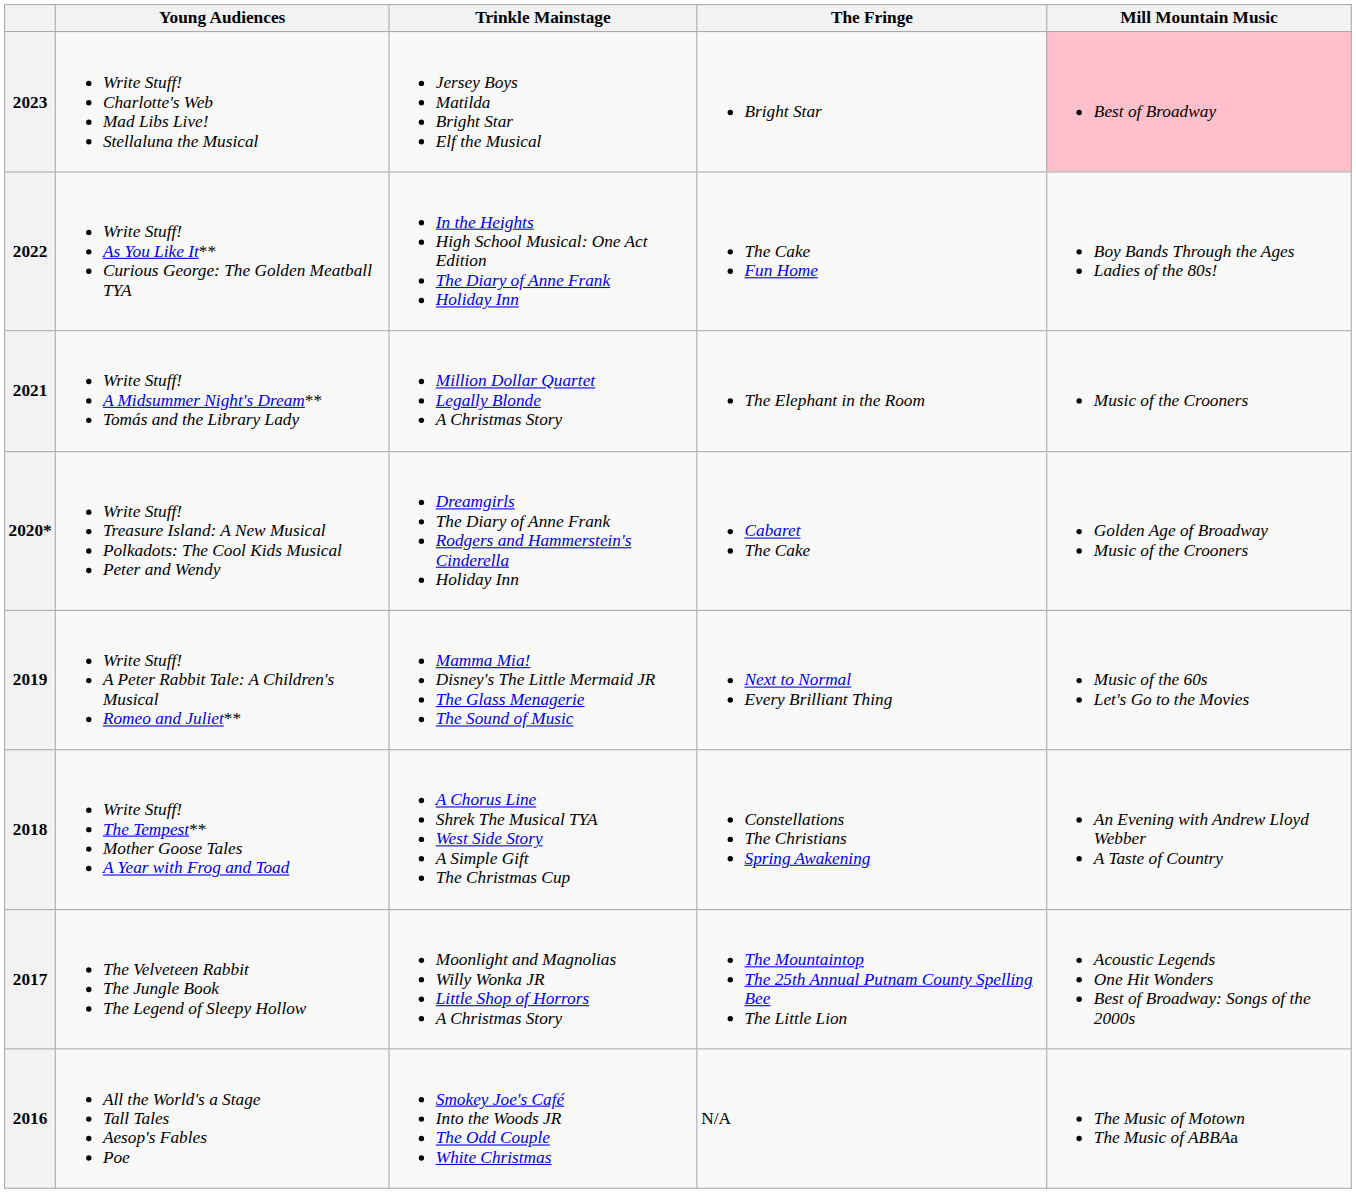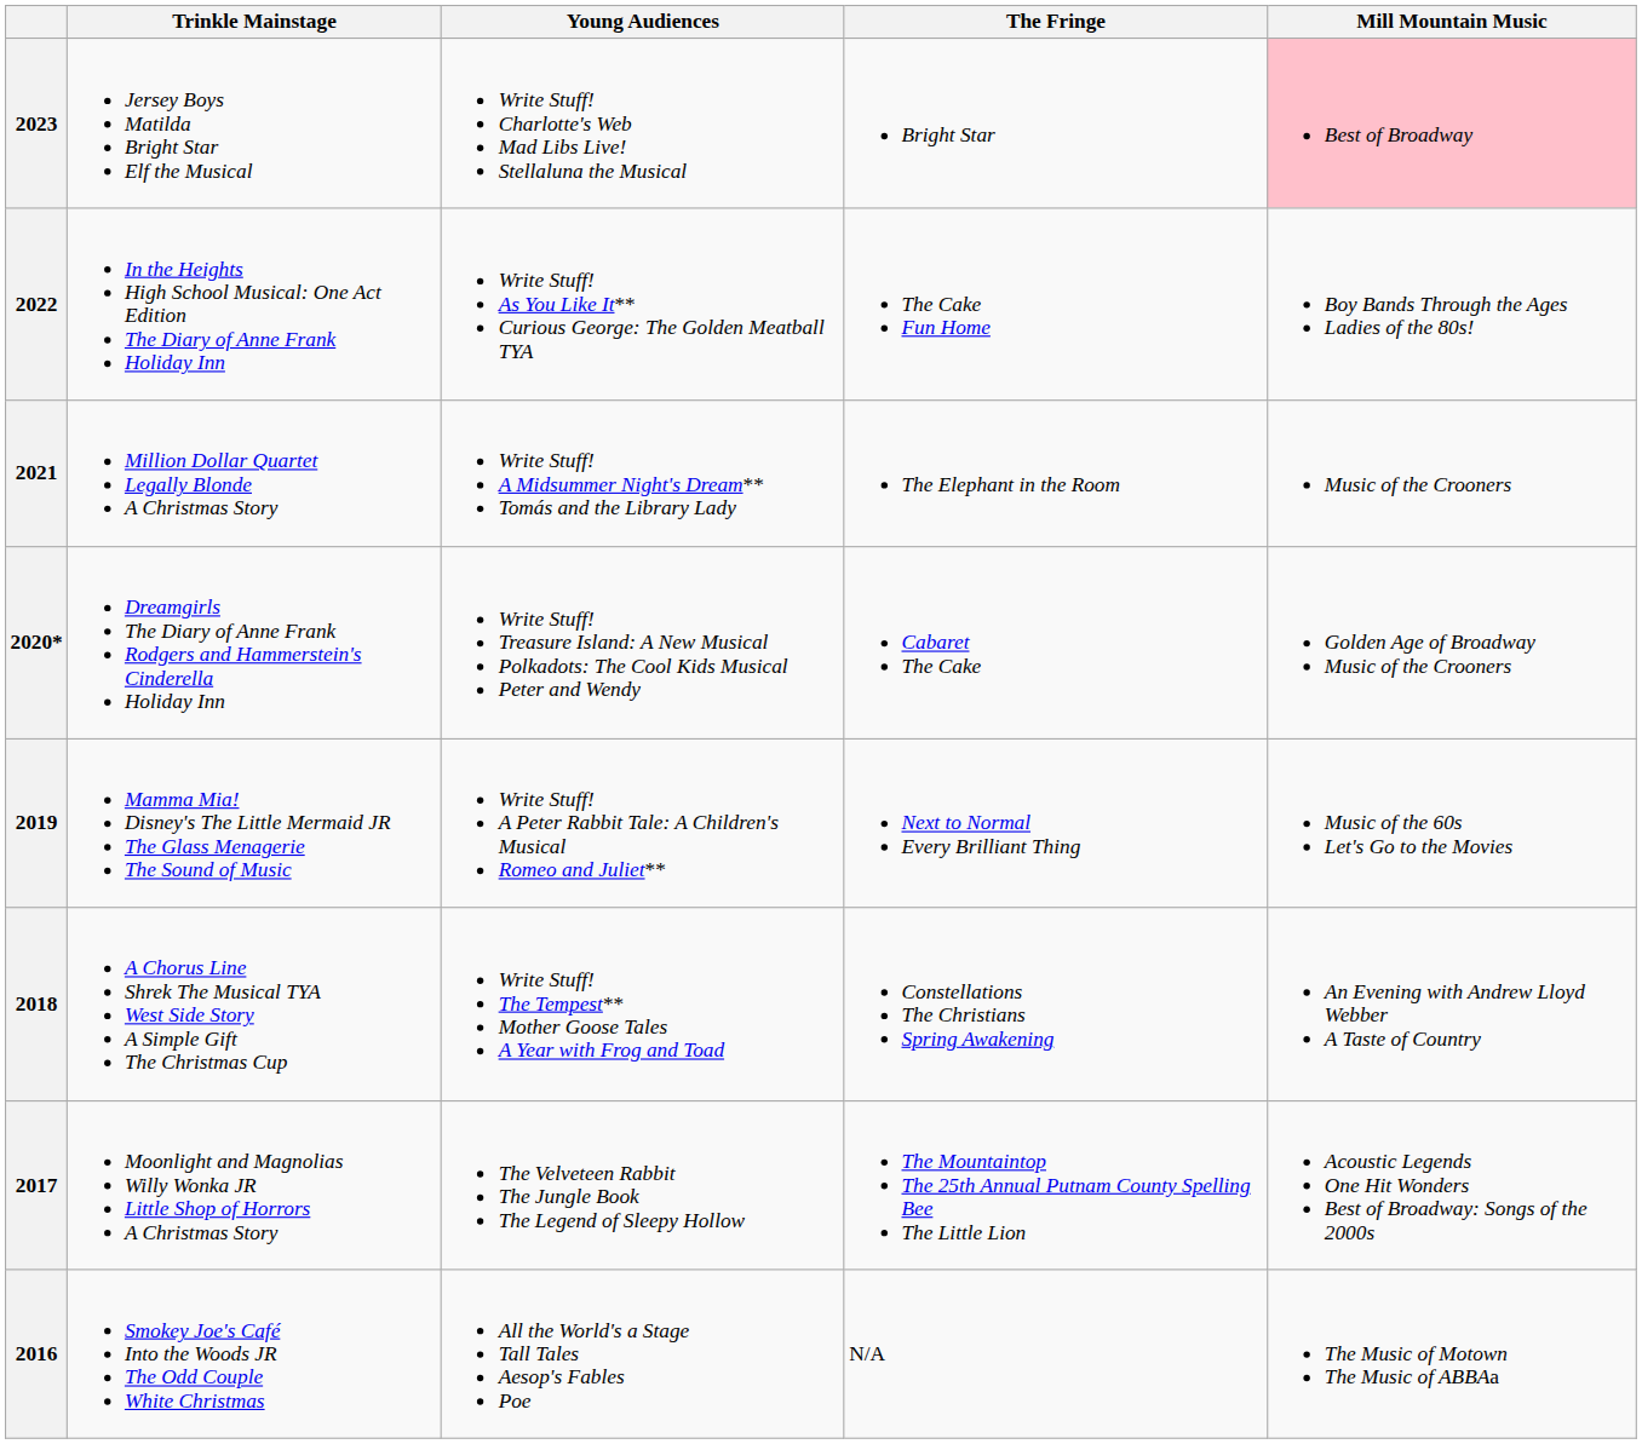columns swapped: Trinkle Mainstage <-> Young Audiences
